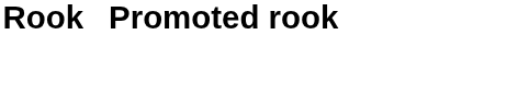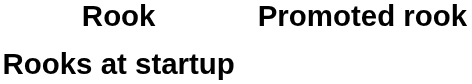+ row: Rooks at startup
